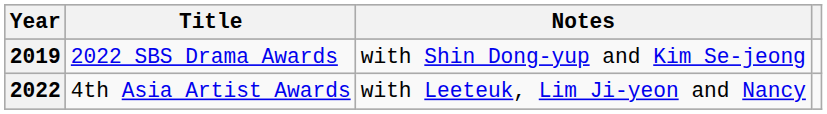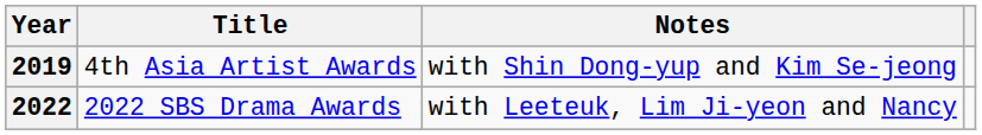2019 | Title: 2022 SBS Drama Awards -> 4th Asia Artist Awards
2022 | Title: 4th Asia Artist Awards -> 2022 SBS Drama Awards
